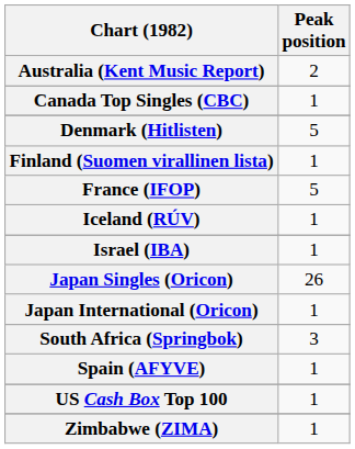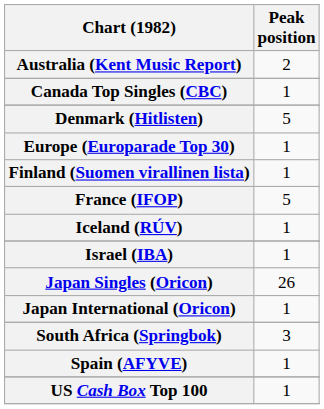+ row: Europe (Europarade Top 30) | 1
- row: Zimbabwe (ZIMA) | 1
